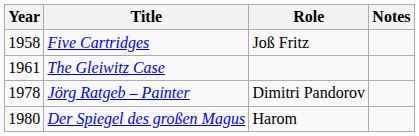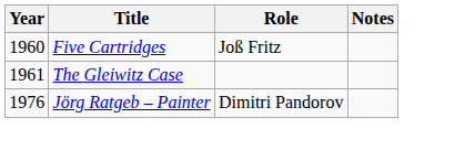Five Cartridges | Year: 1958 -> 1960
Jörg Ratgeb – Painter | Year: 1978 -> 1976
- row: 1980 | Der Spiegel des großen Magus | Harom
